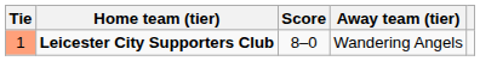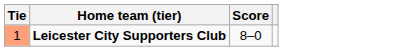- column: Away team (tier) | Wandering Angels
